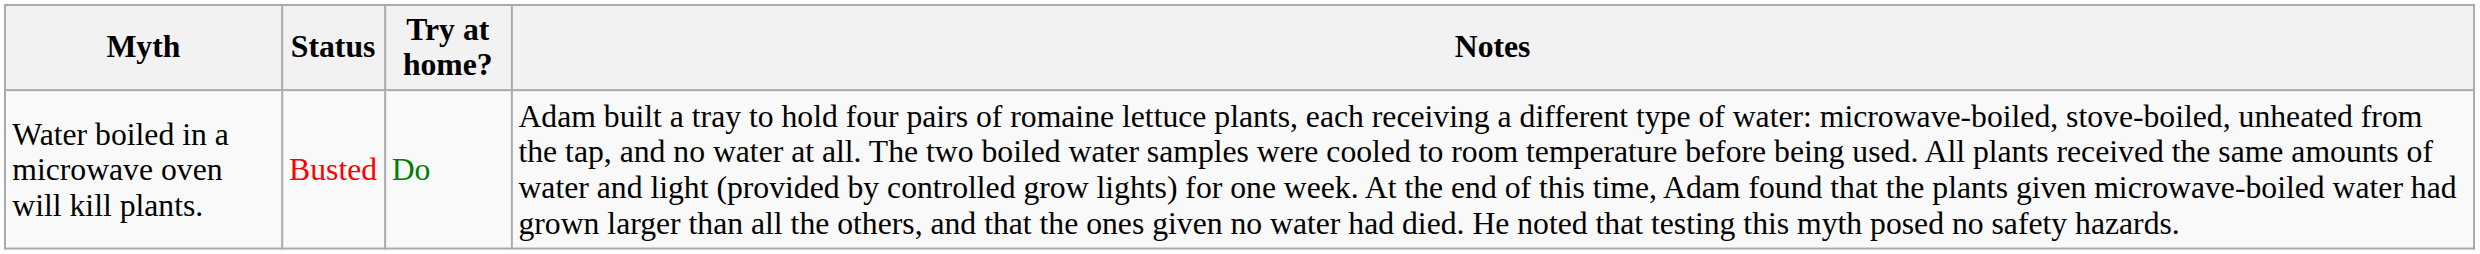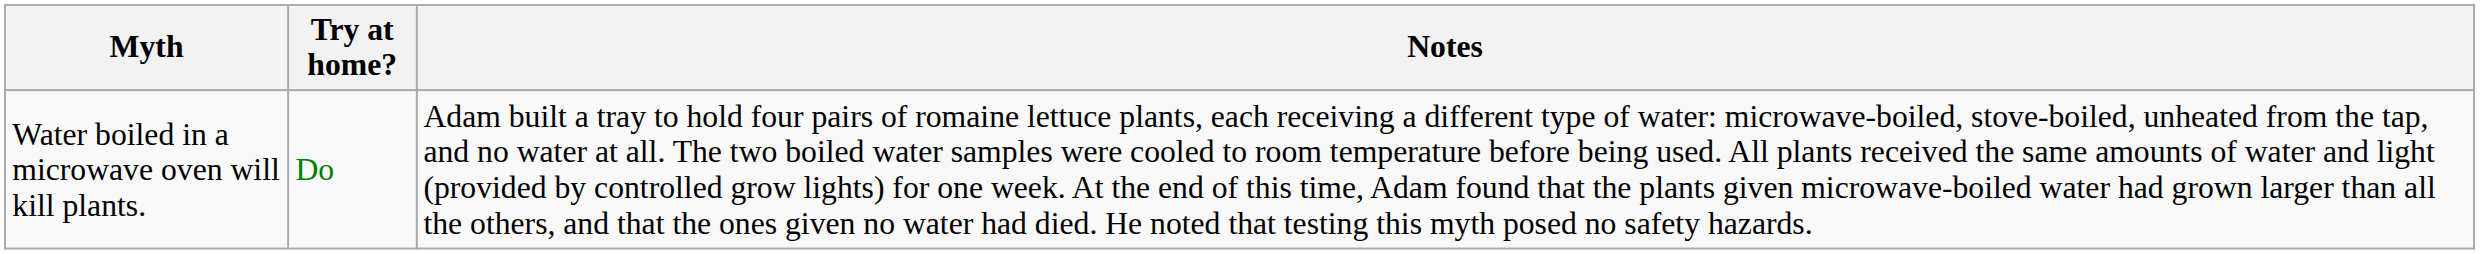- column: Status | Busted
